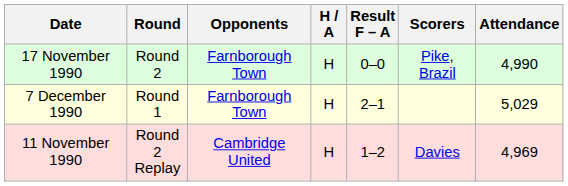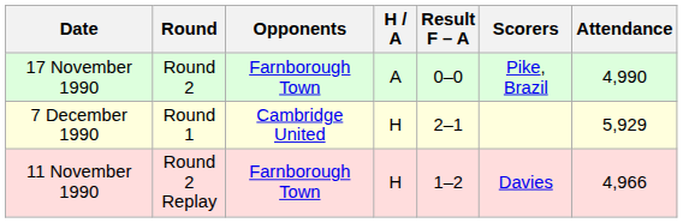17 November 1990 | H / A: H -> A
7 December 1990 | Opponents: Farnborough Town -> Cambridge United
7 December 1990 | Attendance: 5,029 -> 5,929
11 November 1990 | Opponents: Cambridge United -> Farnborough Town
11 November 1990 | Attendance: 4,969 -> 4,966
